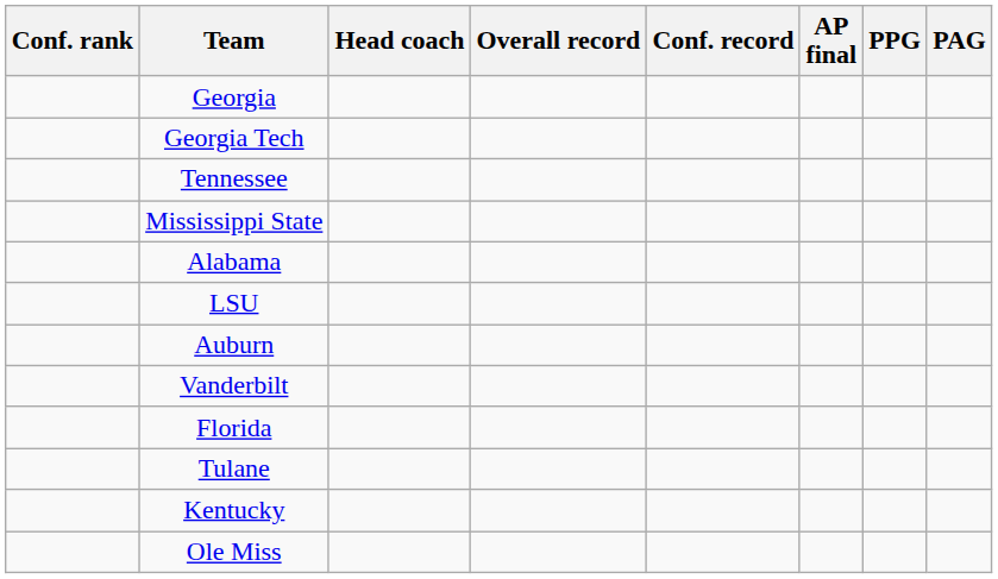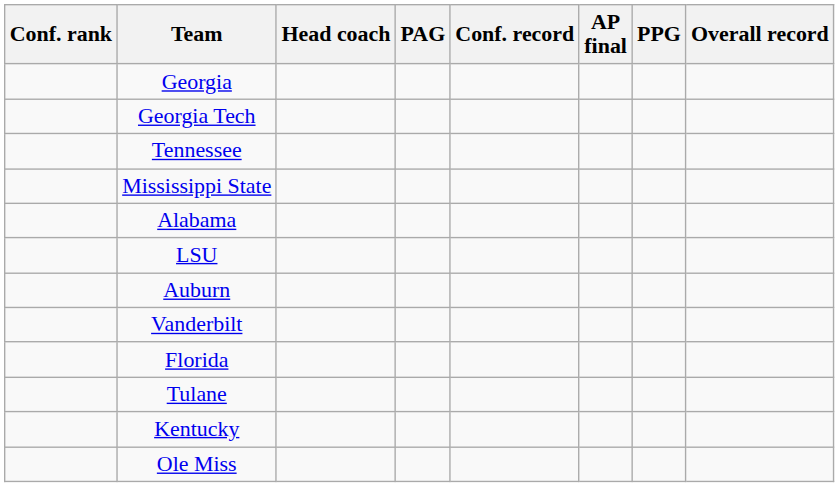columns swapped: Overall record <-> PAG
